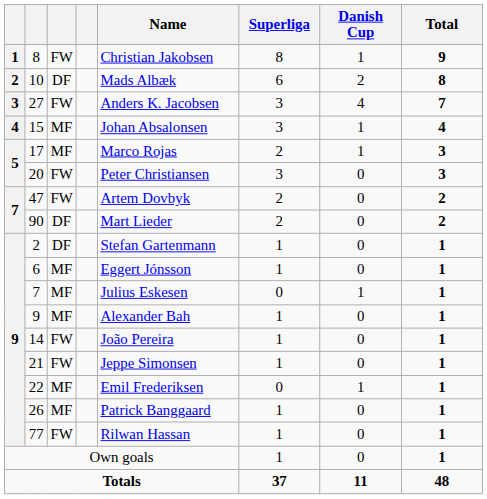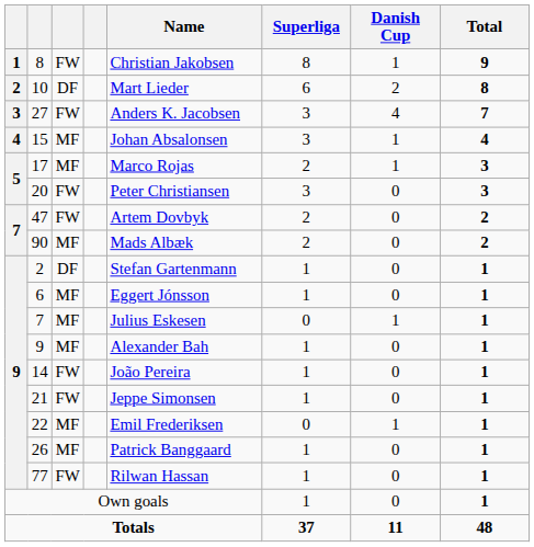10 | Name: Mads Albæk -> Mart Lieder
90 | column 3: DF -> MF
90 | Name: Mart Lieder -> Mads Albæk
